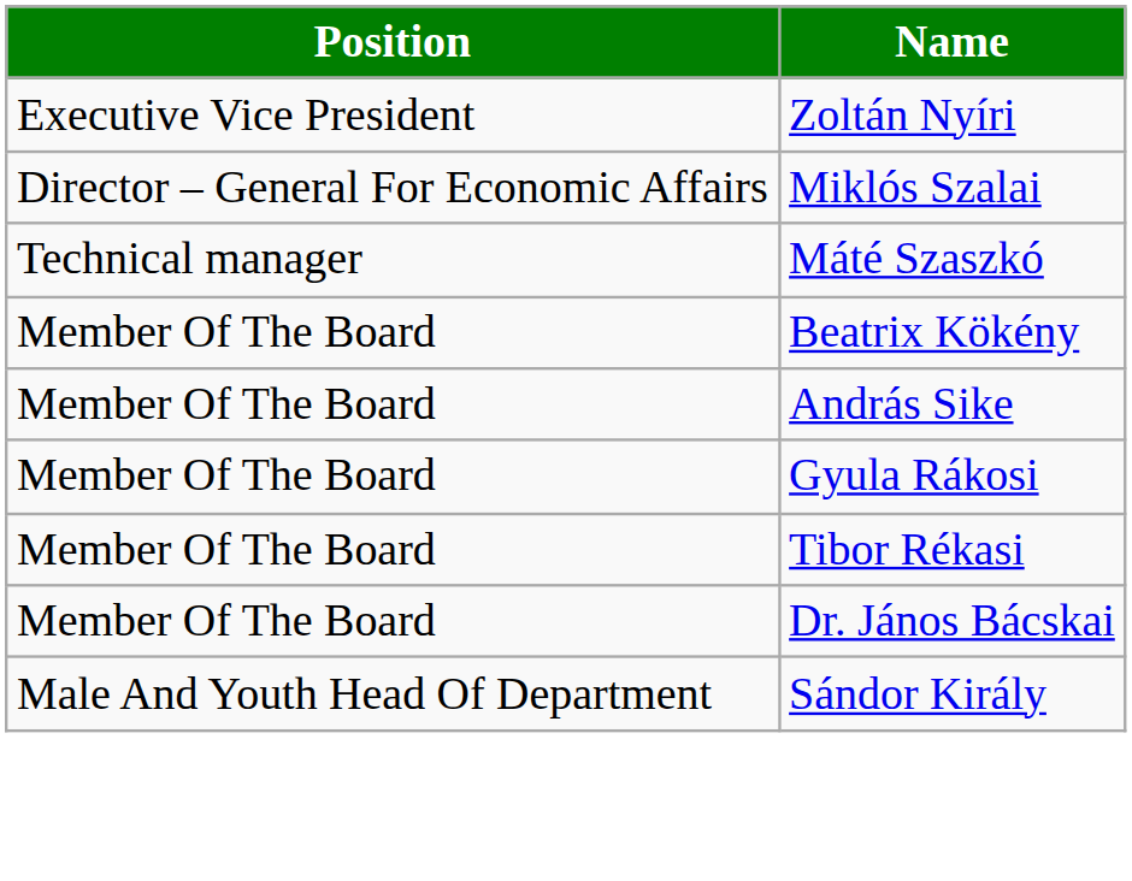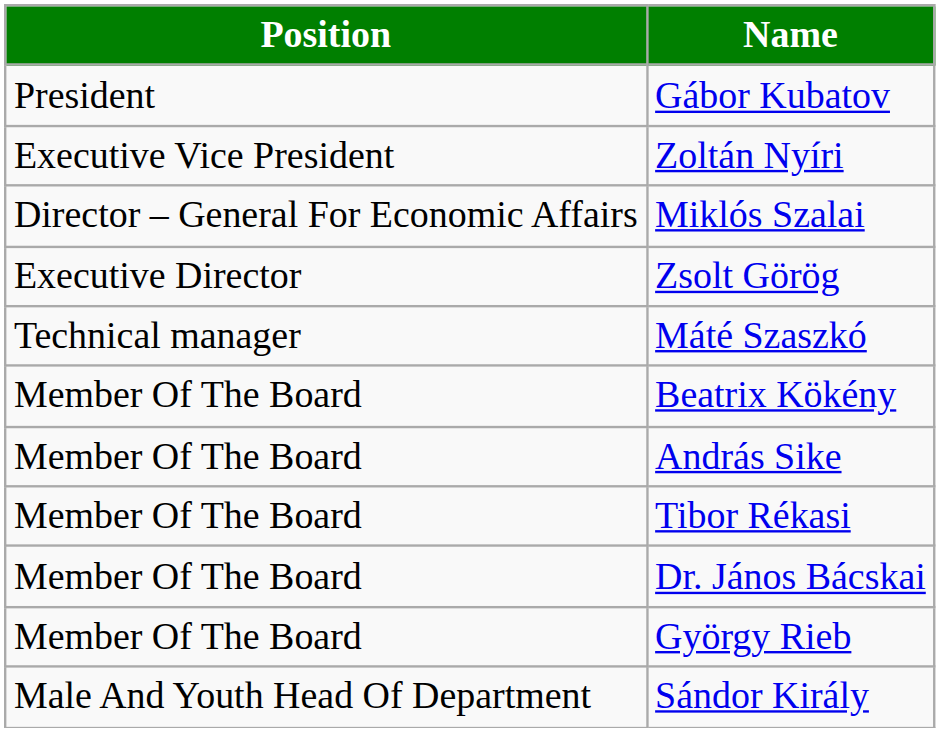+ row: President | Gábor Kubatov
+ row: Executive Director | Zsolt Görög
- row: Member Of The Board | Gyula Rákosi
+ row: Member Of The Board | György Rieb
